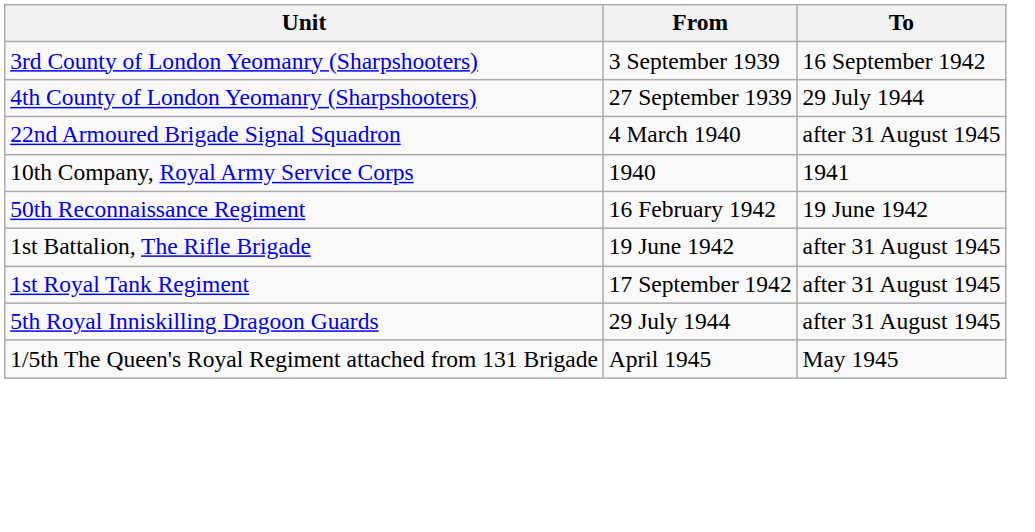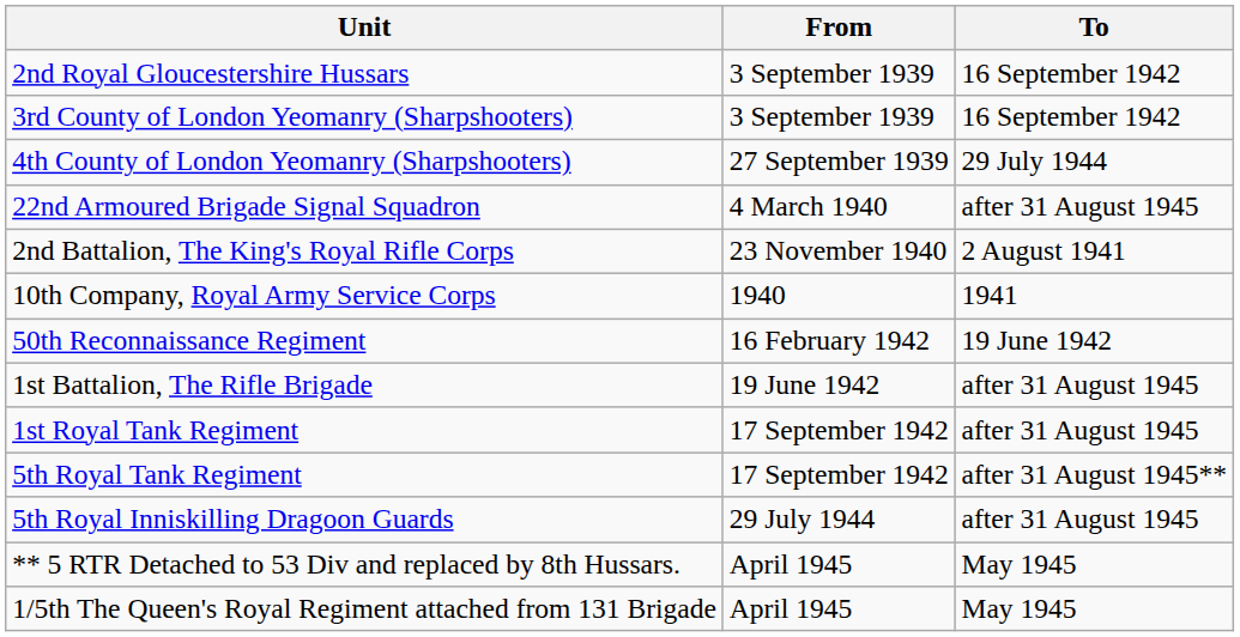+ row: 2nd Royal Gloucestershire Hussars | 3 September 1939 | 16 September 1942
+ row: 2nd Battalion, The King's Royal Rifle Corps | 23 November 1940 | 2 August 1941
+ row: 5th Royal Tank Regiment | 17 September 1942 | after 31 August 1945**
+ row: ** 5 RTR Detached to 53 Div and replaced by 8th Hussars. | April 1945 | May 1945
